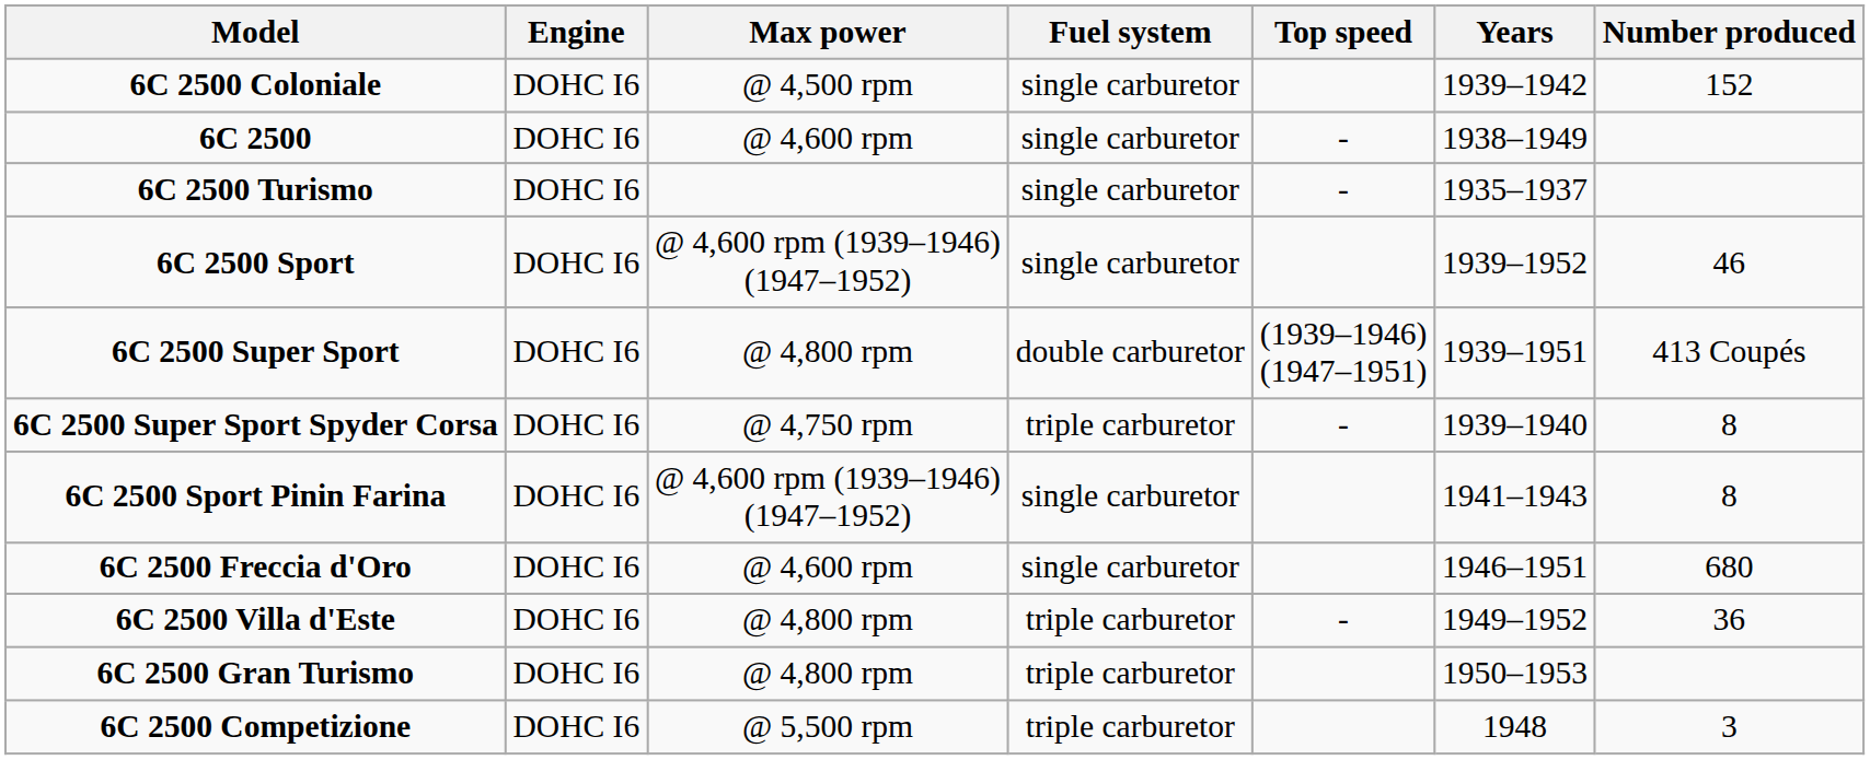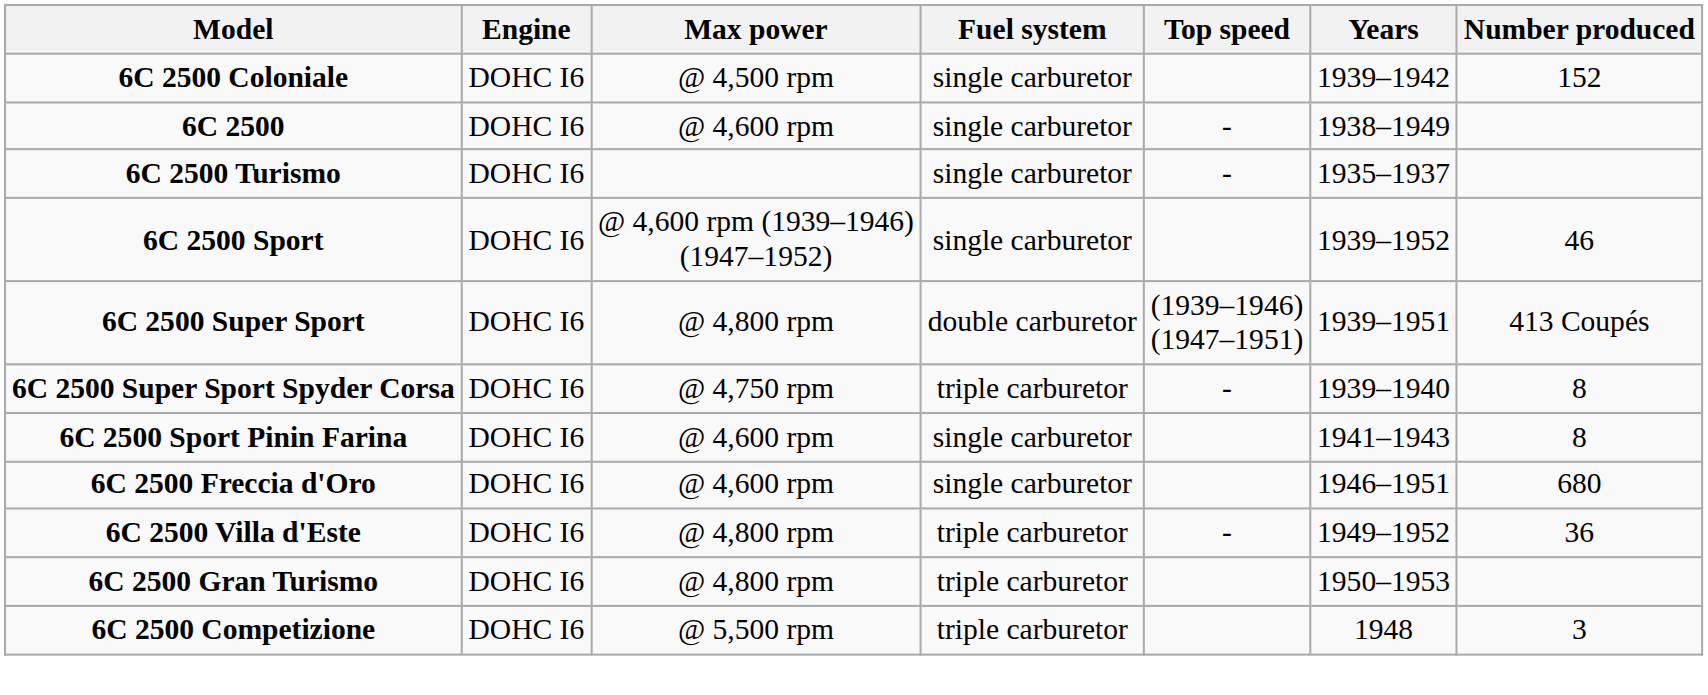6C 2500 Sport Pinin Farina | Max power: @ 4,600 rpm (1939–1946) (1947–1952) -> @ 4,600 rpm
